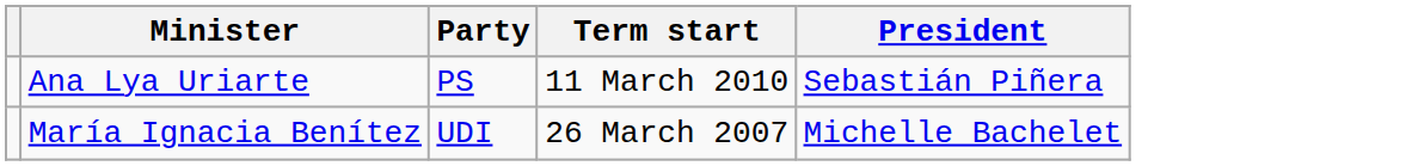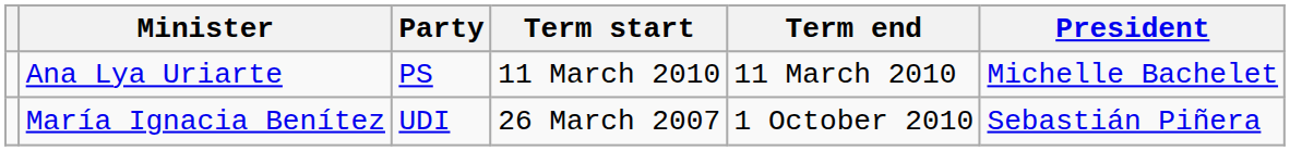+ column: Term end | 11 March 2010 | 1 October 2010
Ana Lya Uriarte | President: Sebastián Piñera -> Michelle Bachelet
María Ignacia Benítez | President: Michelle Bachelet -> Sebastián Piñera
